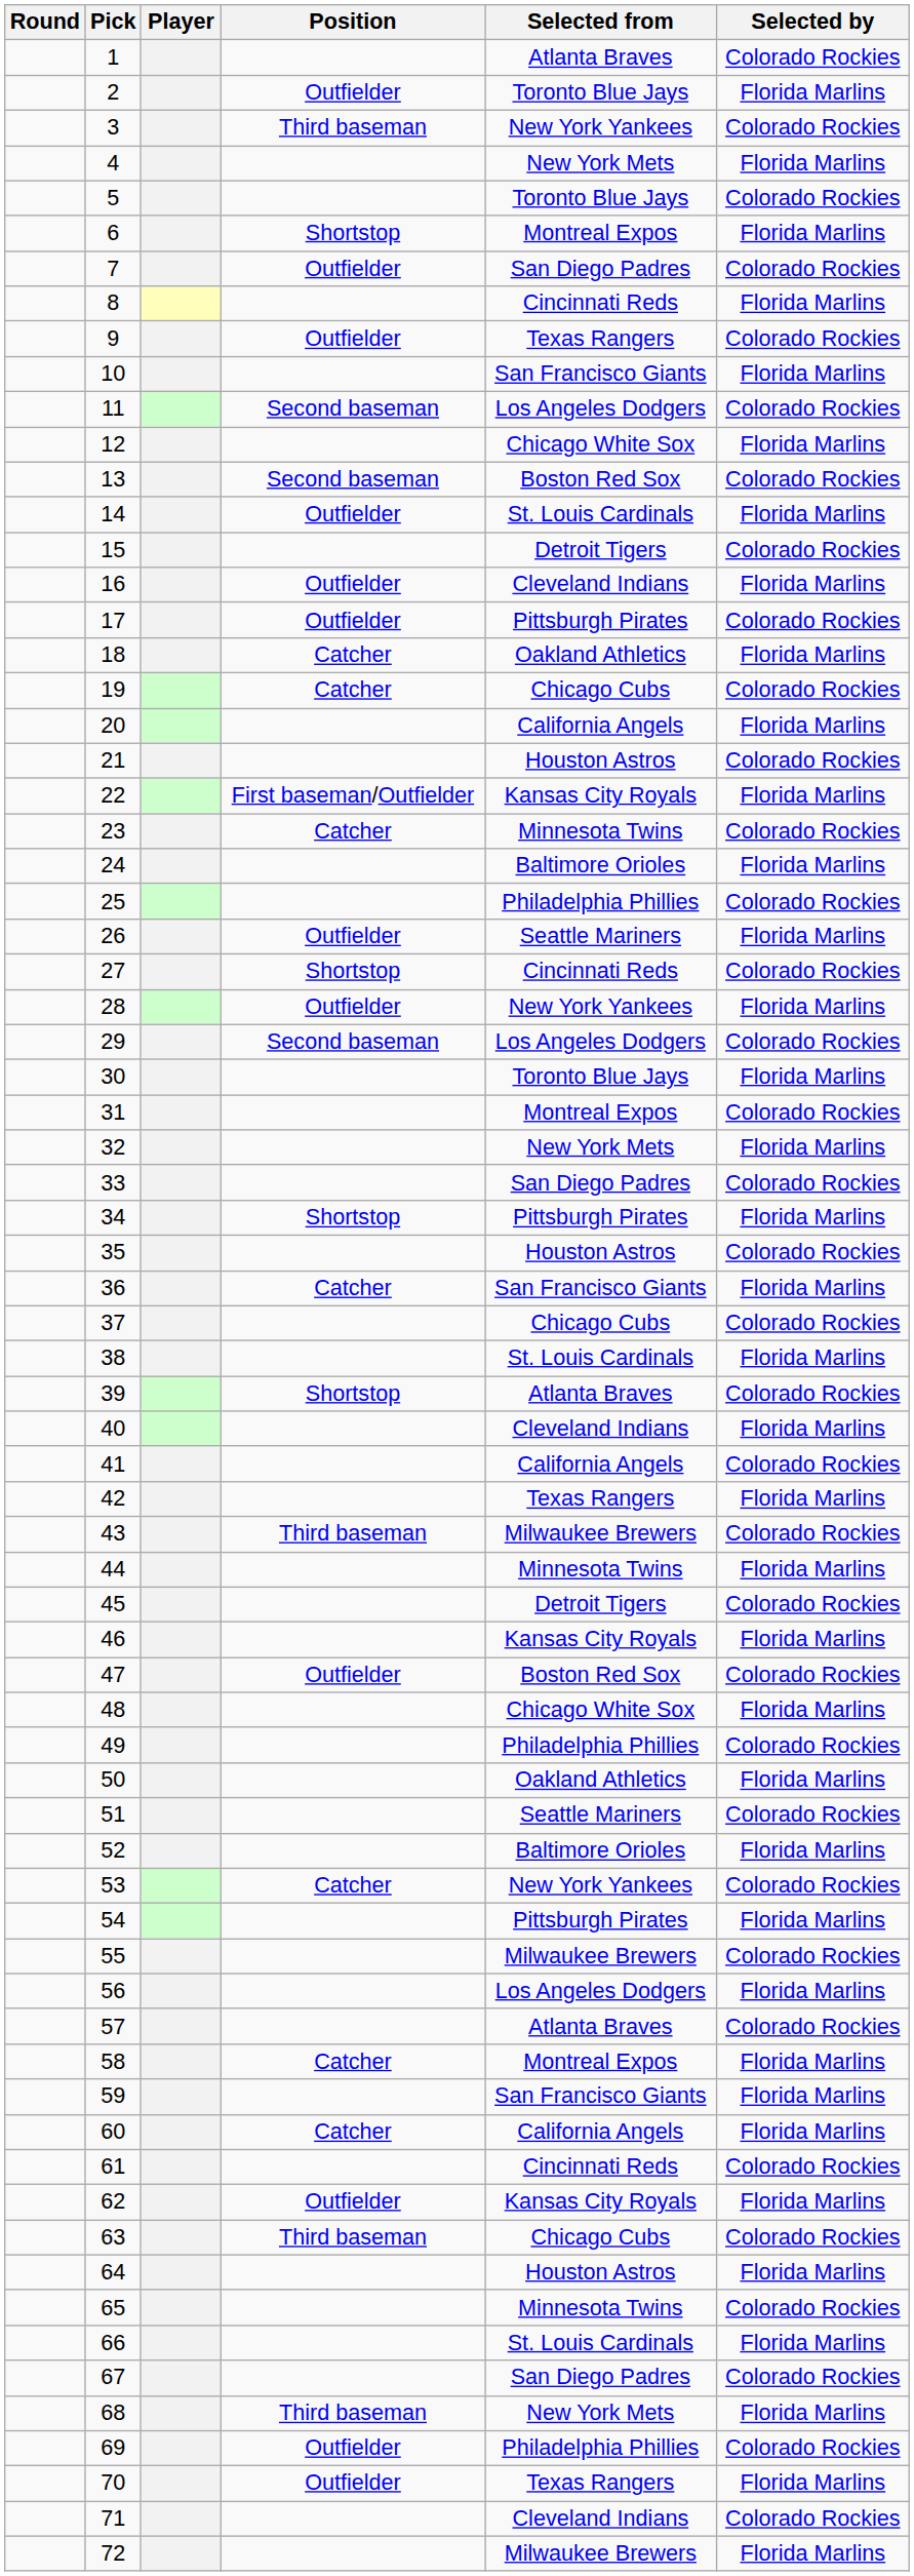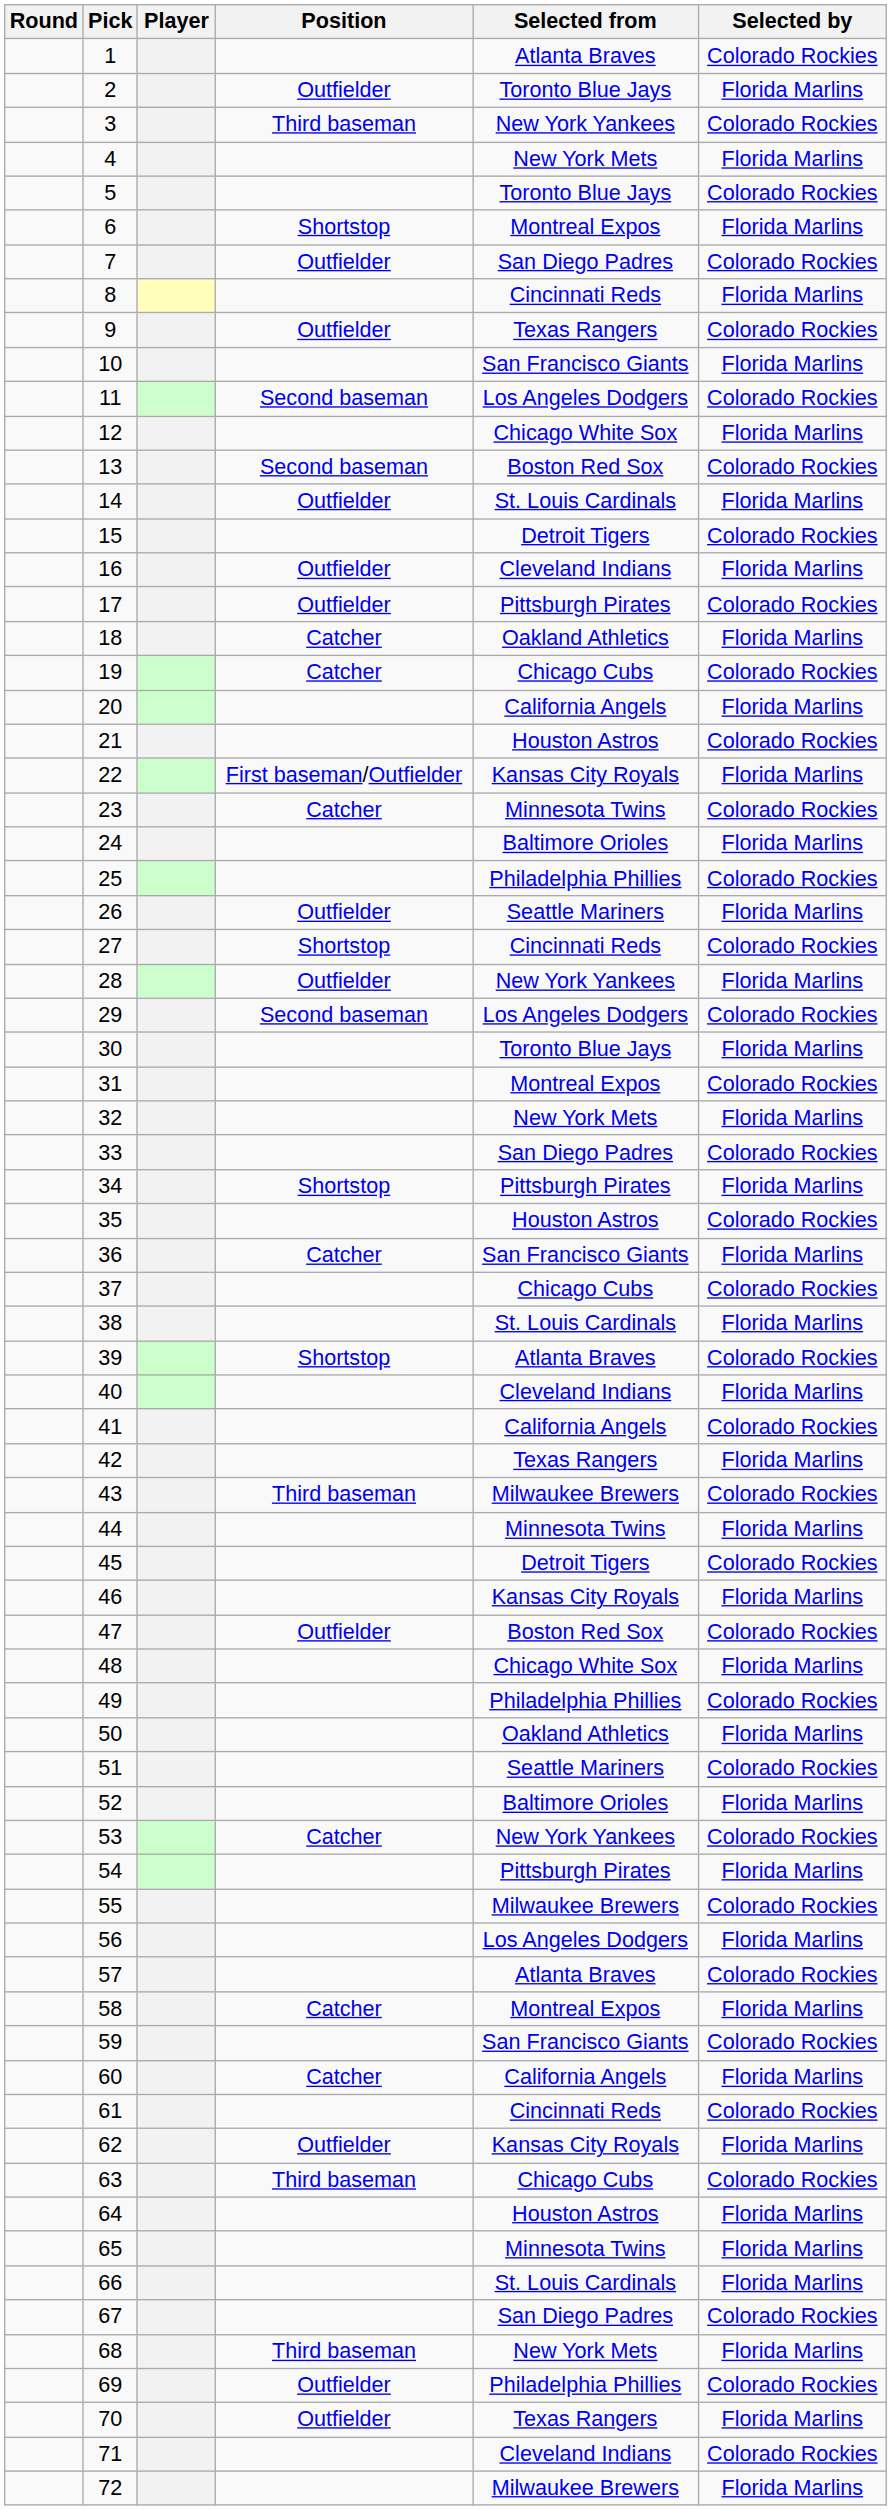59 | Selected by: Florida Marlins -> Colorado Rockies
65 | Selected by: Colorado Rockies -> Florida Marlins
